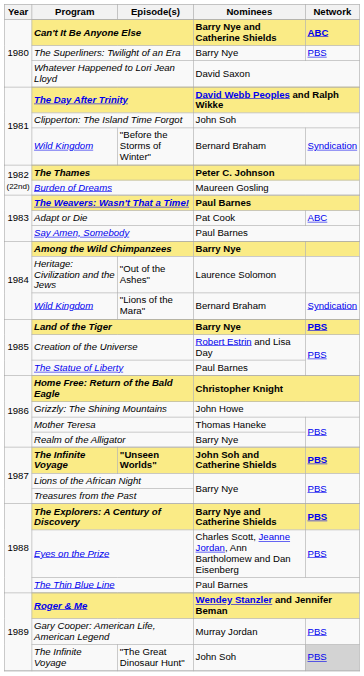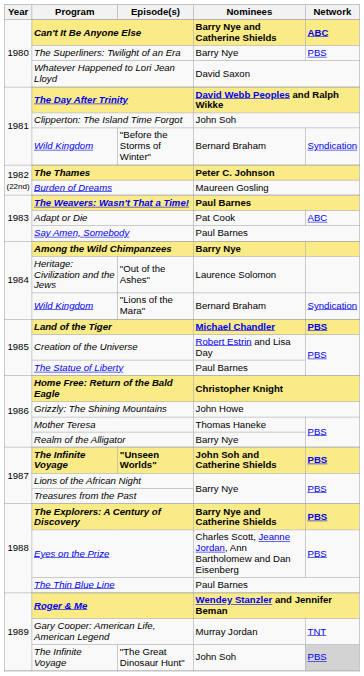Land of the Tiger | Nominees: Barry Nye -> Michael Chandler
Gary Cooper: American Life, American Legend | Network: PBS -> TNT
